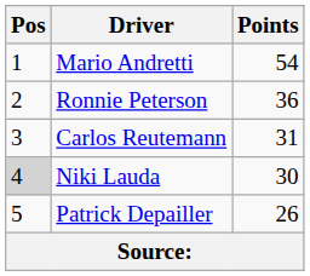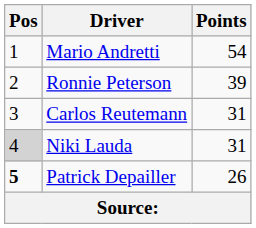Ronnie Peterson | Points: 36 -> 39
Niki Lauda | Points: 30 -> 31
Patrick Depailler | Pos: normal -> bold
